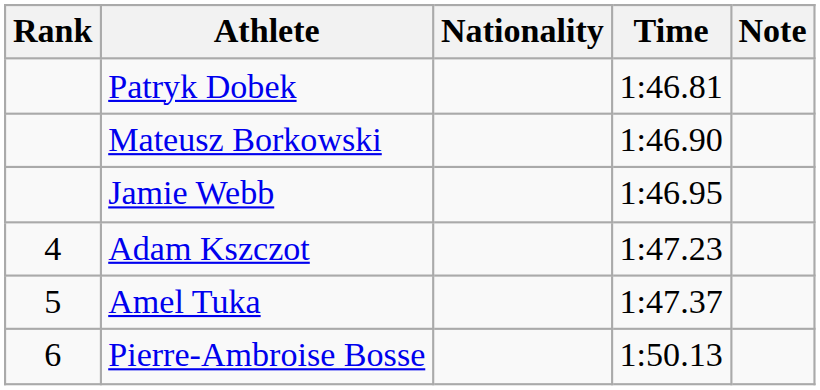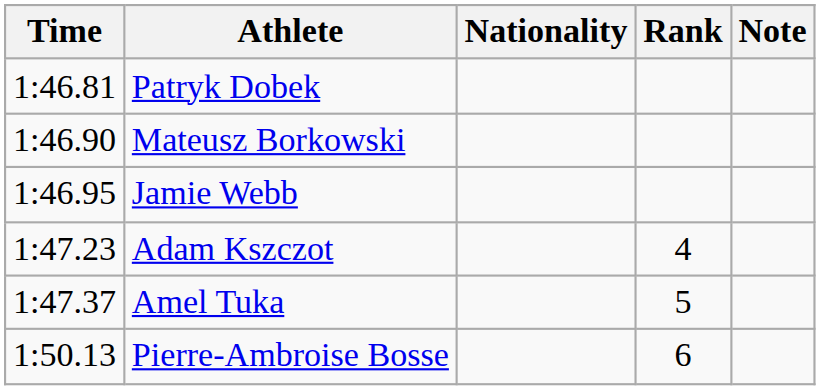columns swapped: Rank <-> Time
